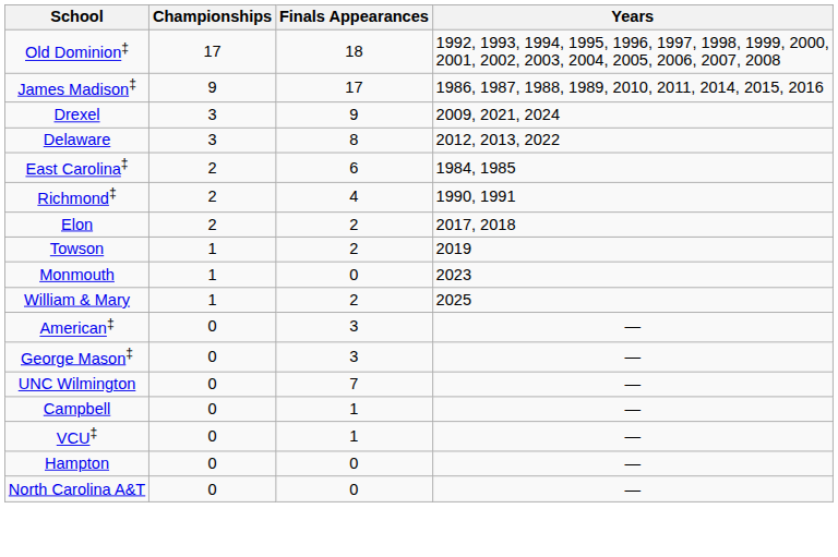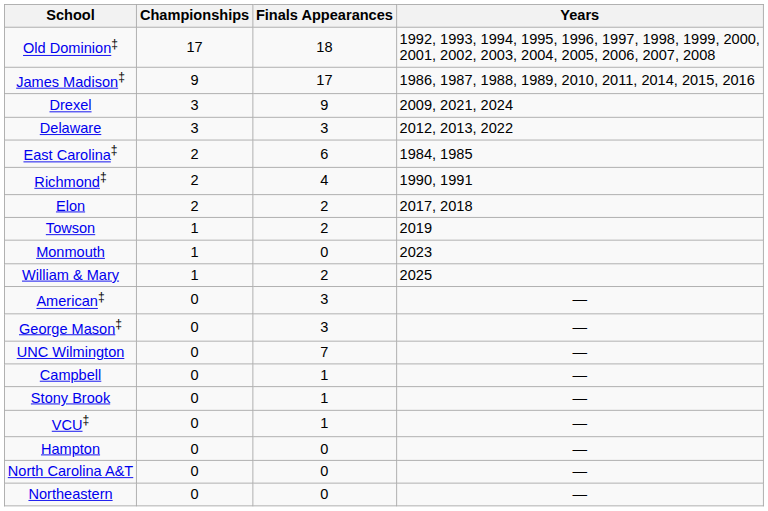Delaware | Finals Appearances: 8 -> 3
+ row: Stony Brook | 0 | 1 | —
+ row: Northeastern | 0 | 0 | —
